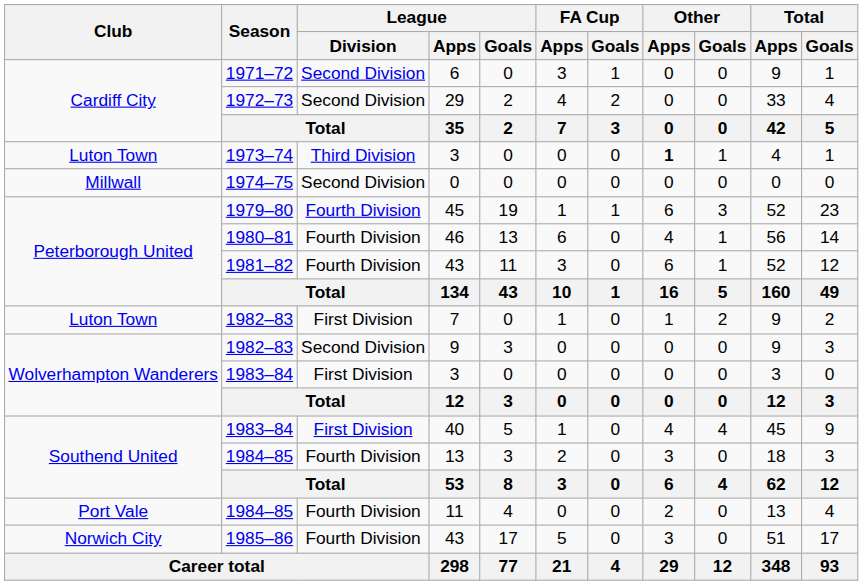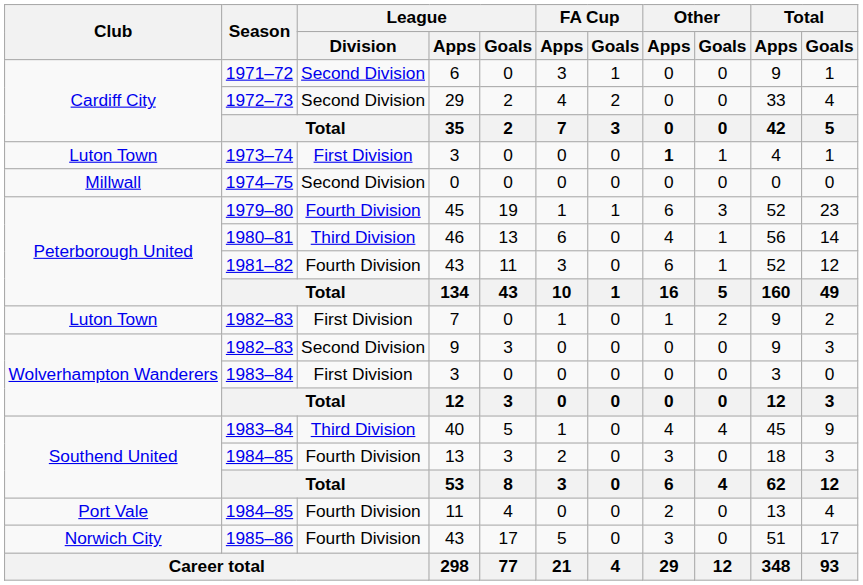1973–74 / 3 | League / Division: Third Division -> First Division
46 | League / Division: Fourth Division -> Third Division
40 | League / Division: First Division -> Third Division
